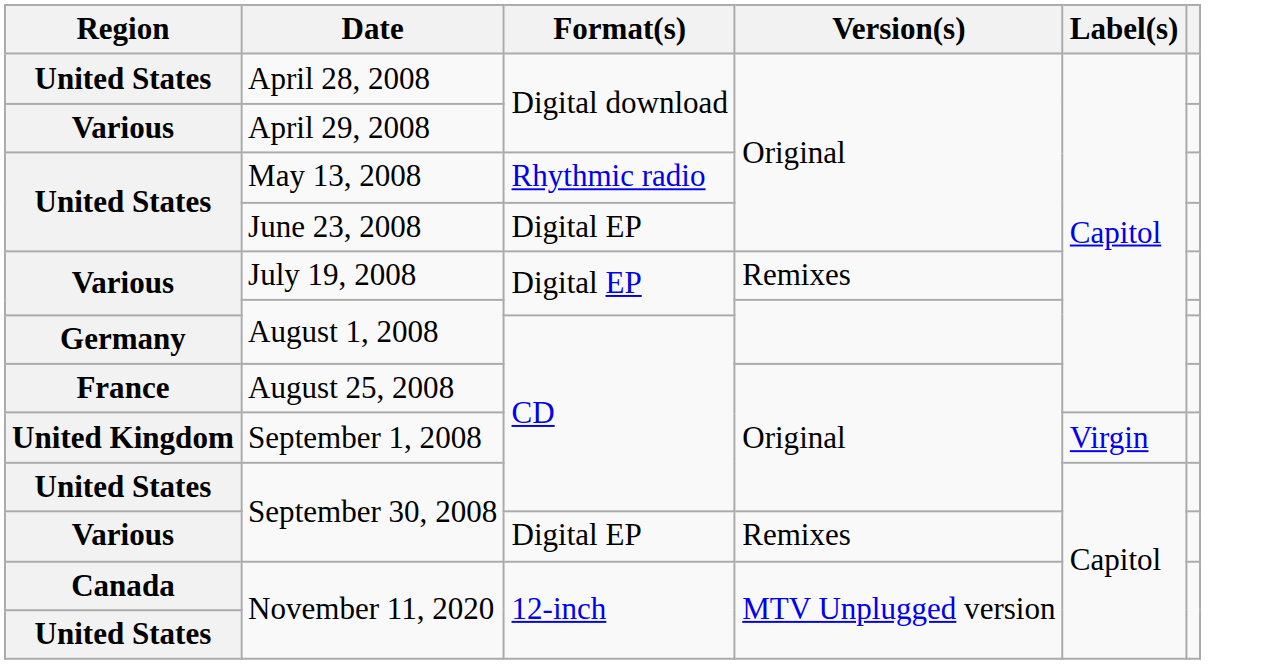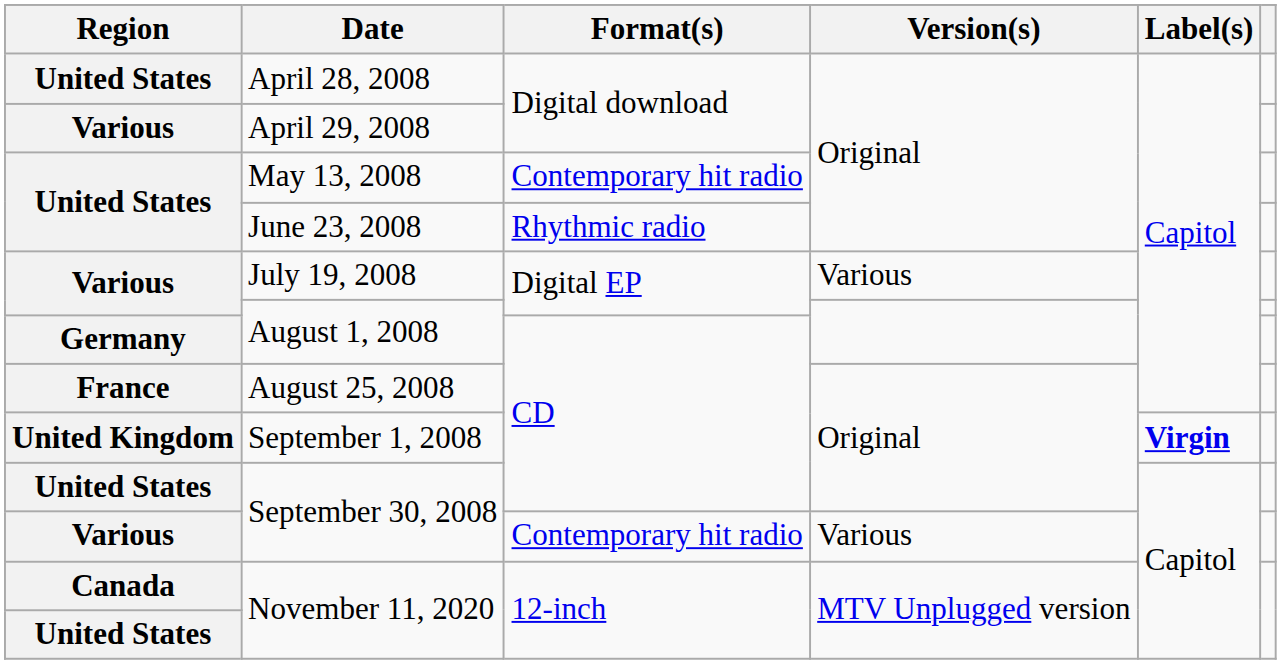May 13, 2008 | Format(s): Rhythmic radio -> Contemporary hit radio
June 23, 2008 | Format(s): Digital EP -> Rhythmic radio
July 19, 2008 | Version(s): Remixes -> Various
September 1, 2008 | Label(s): normal -> bold
Various / September 30, 2008 | Format(s): Digital EP -> Contemporary hit radio
Various / September 30, 2008 | Version(s): Remixes -> Various
